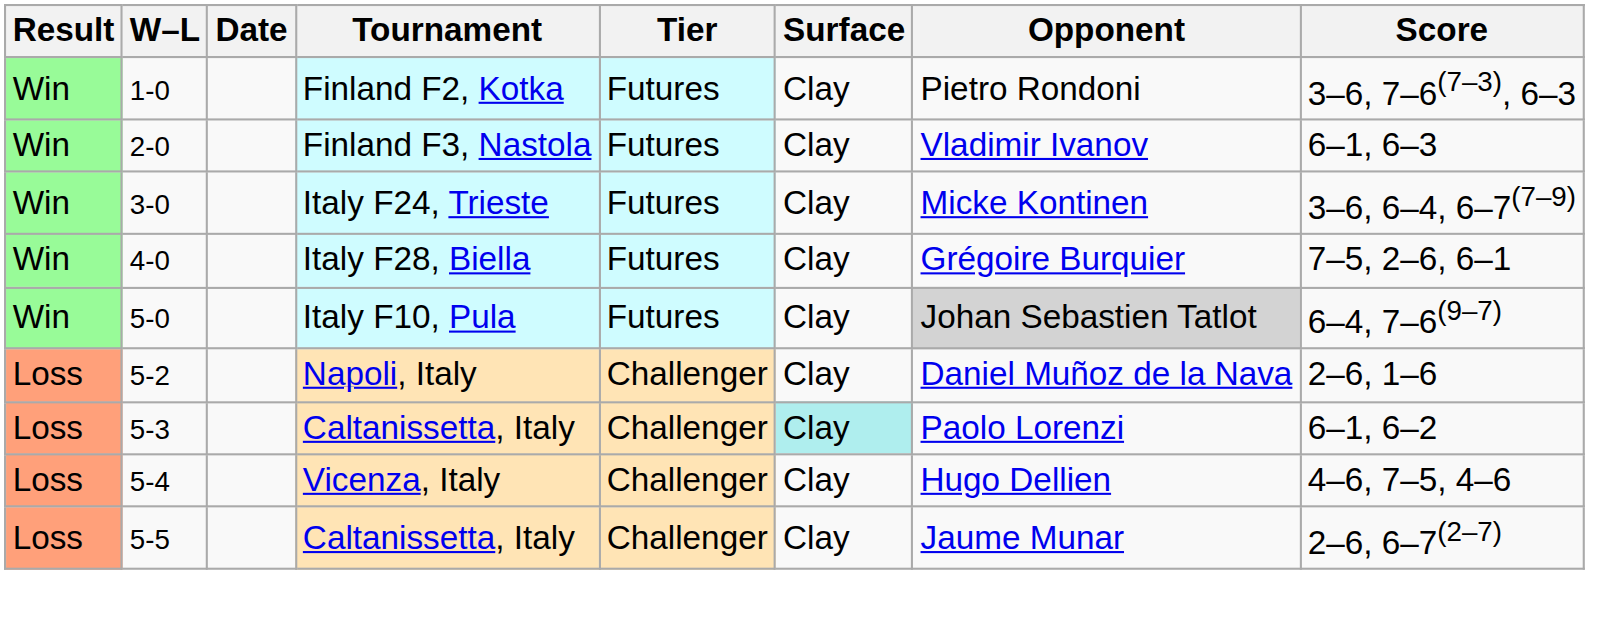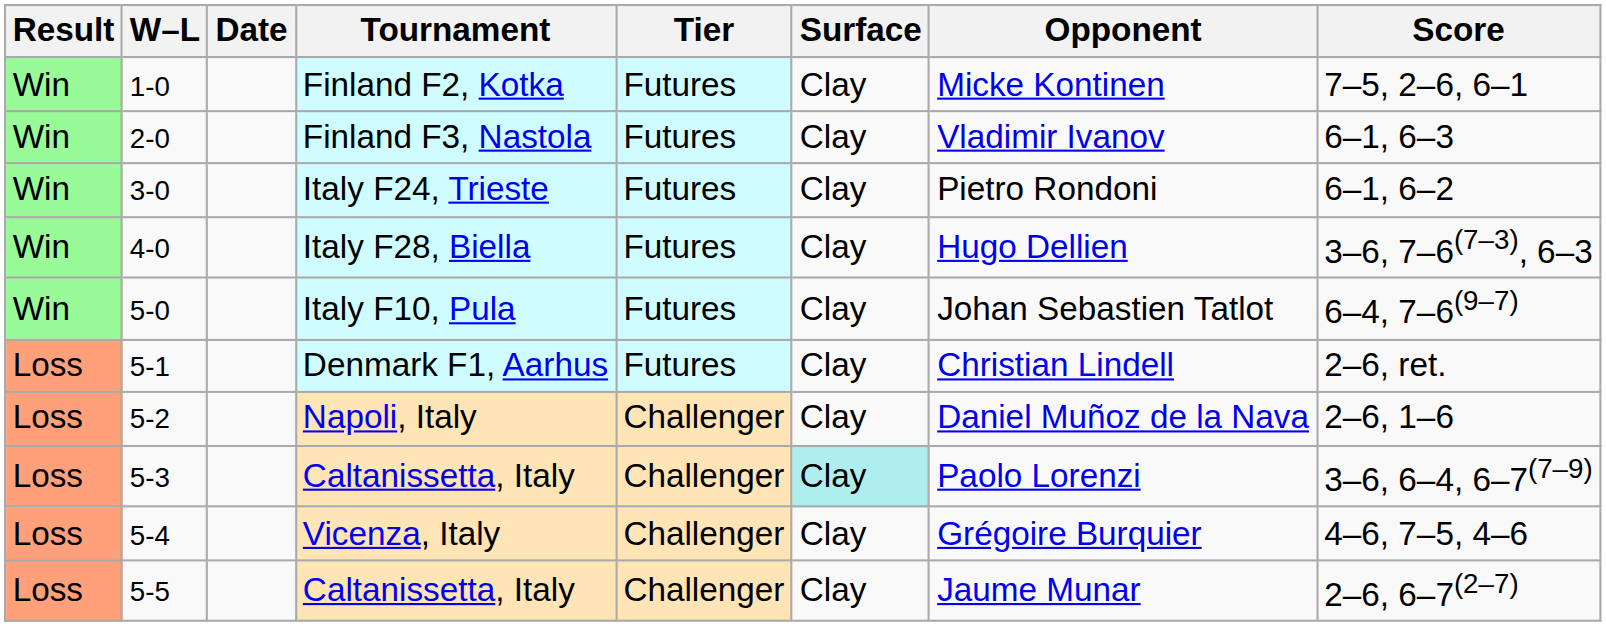Finland F2, Kotka | Opponent: Pietro Rondoni -> Micke Kontinen
Finland F2, Kotka | Score: 3–6, 7–6(7–3), 6–3 -> 7–5, 2–6, 6–1
Italy F24, Trieste | Opponent: Micke Kontinen -> Pietro Rondoni
Italy F24, Trieste | Score: 3–6, 6–4, 6–7(7–9) -> 6–1, 6–2
Italy F28, Biella | Opponent: Grégoire Burquier -> Hugo Dellien
Italy F28, Biella | Score: 7–5, 2–6, 6–1 -> 3–6, 7–6(7–3), 6–3
Italy F10, Pula | Opponent: lightgrey background -> no background
+ row: Loss | 5-1 | Denmark F1, Aarhus | Futures | Clay | Christian Lindell | 2–6, ret.
5-3 / Caltanissetta, Italy | Score: 6–1, 6–2 -> 3–6, 6–4, 6–7(7–9)
Vicenza, Italy | Opponent: Hugo Dellien -> Grégoire Burquier
